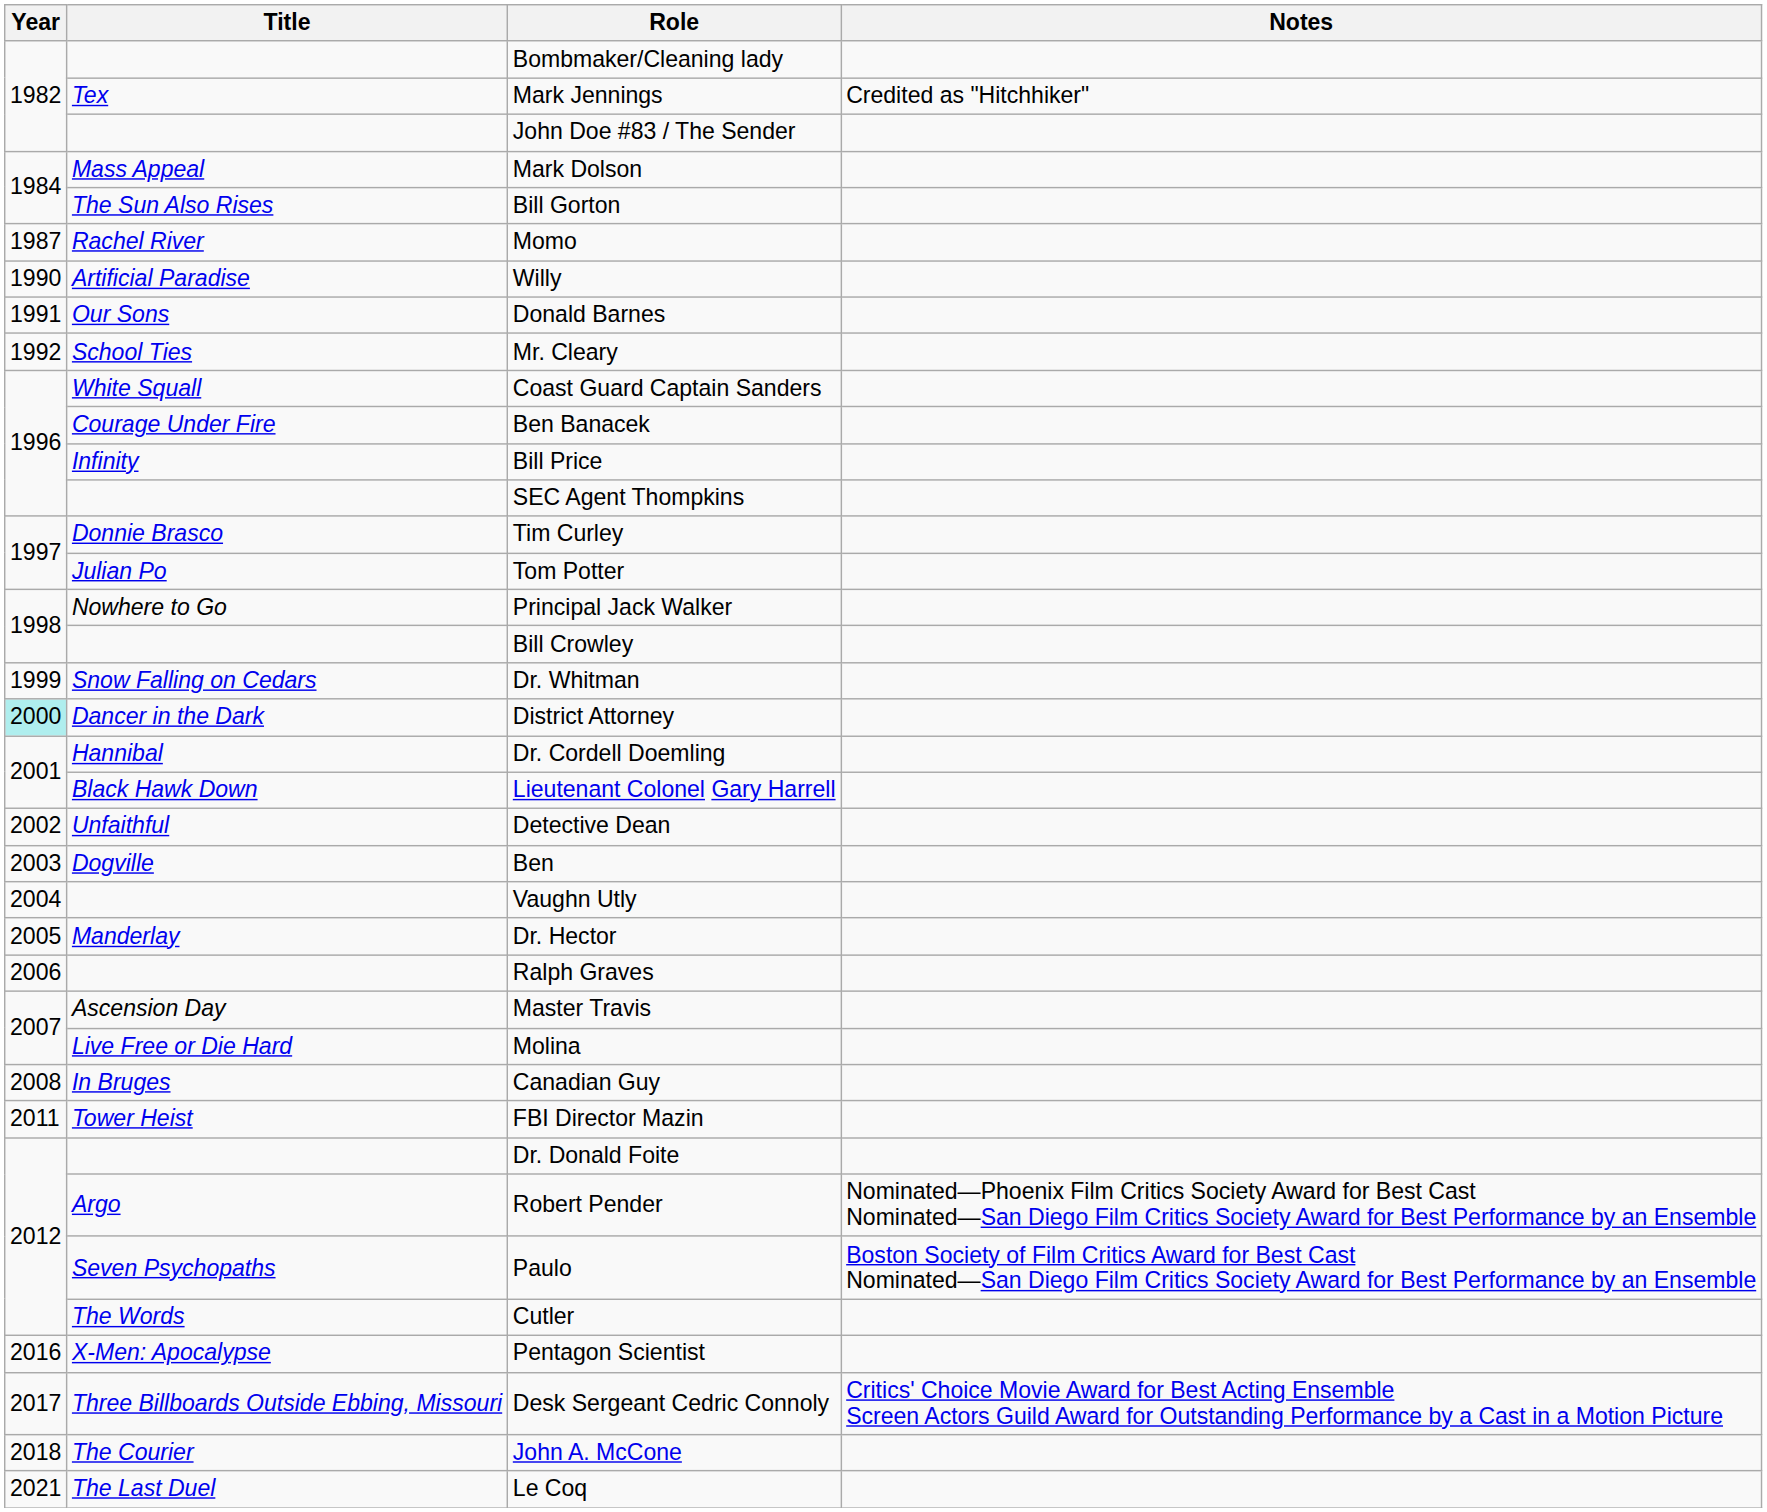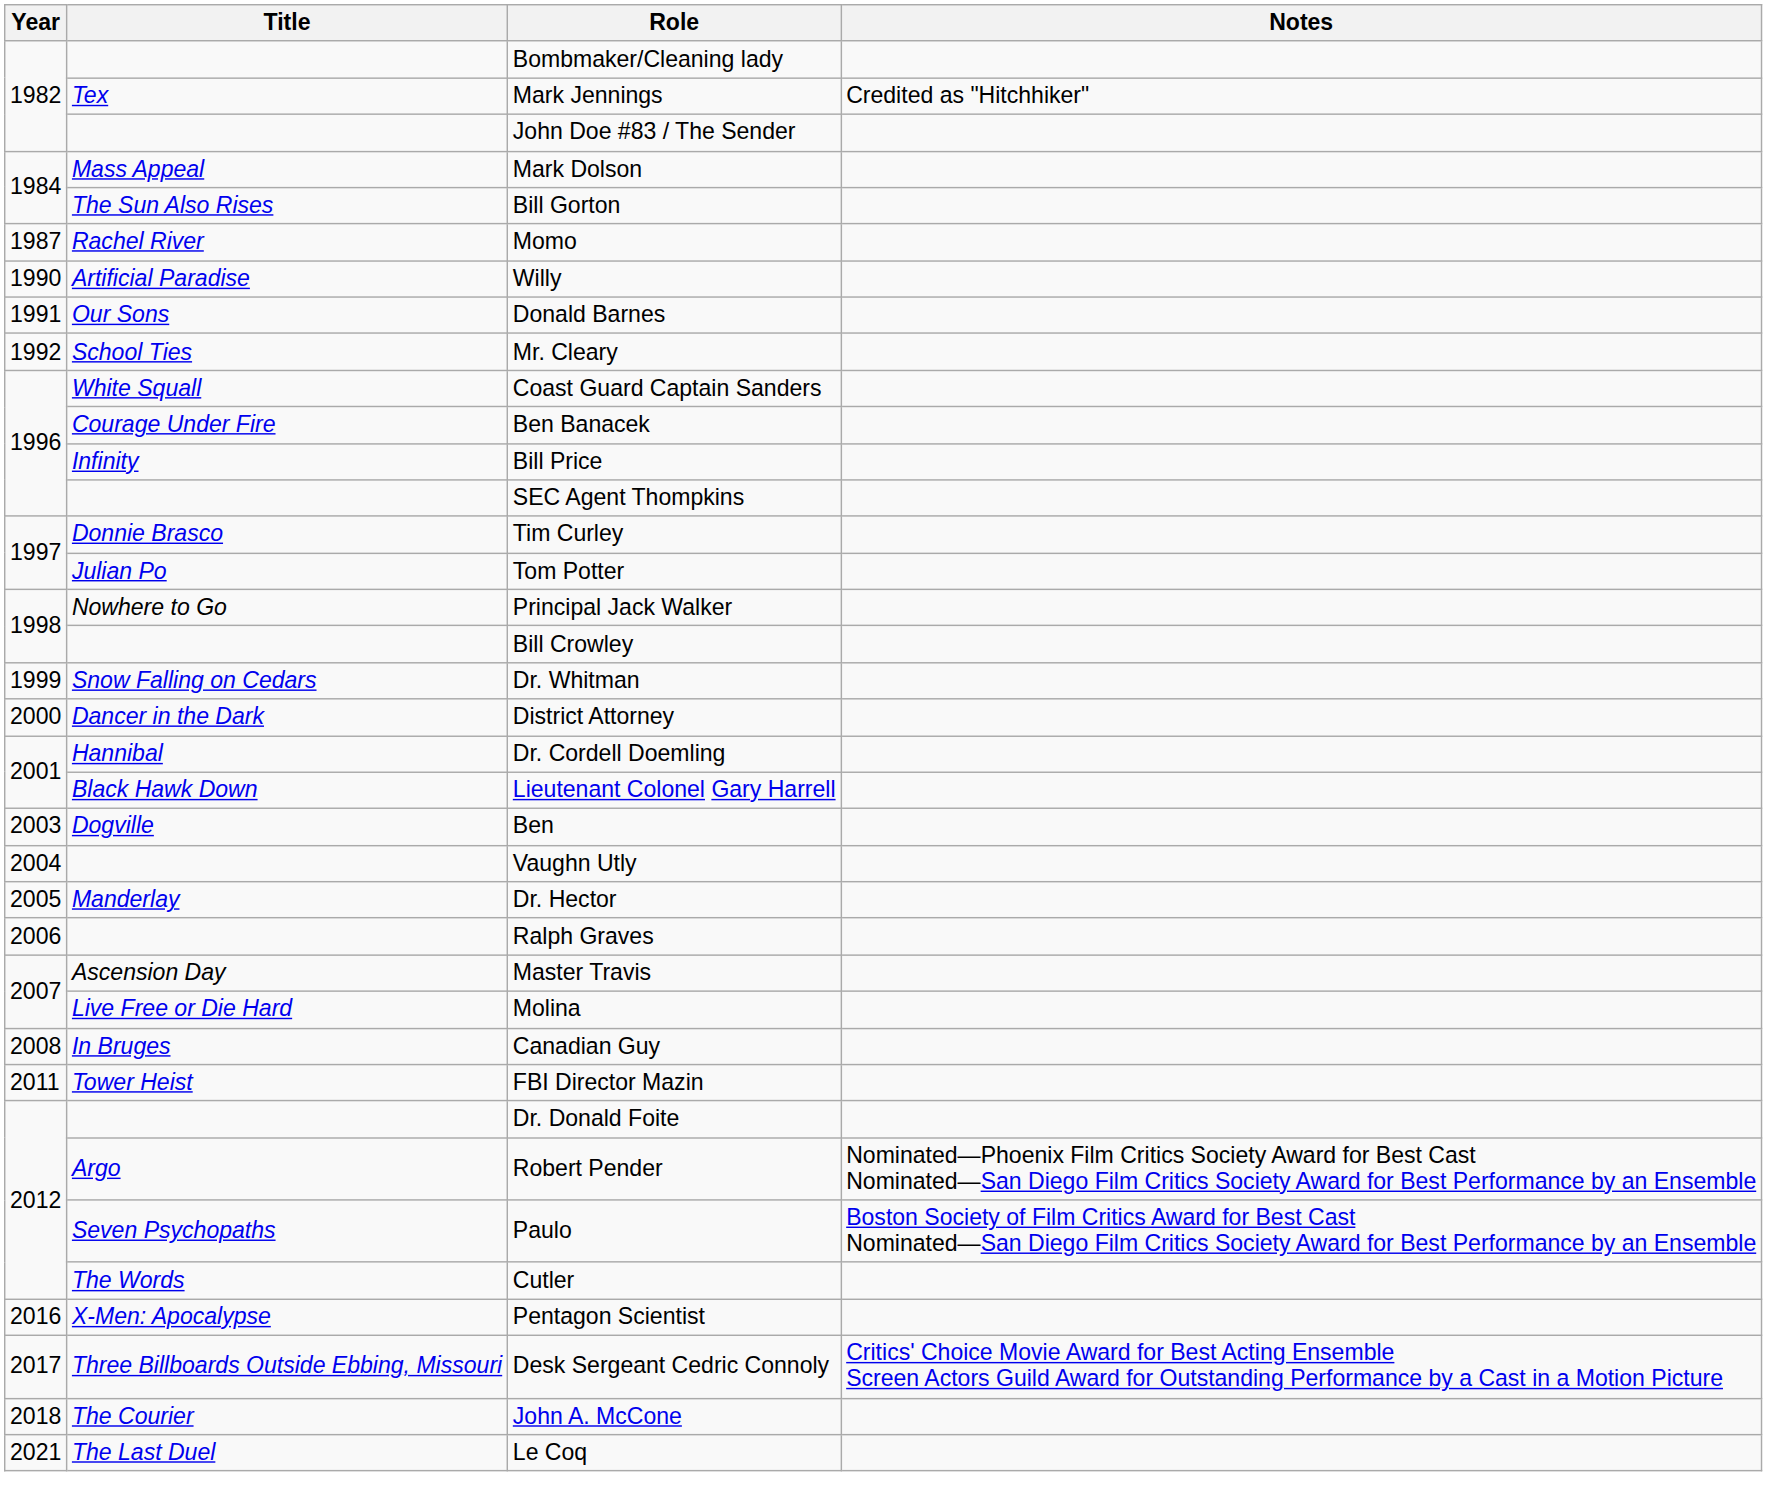District Attorney | Year: paleturquoise background -> no background
- row: 2002 | Unfaithful | Detective Dean
